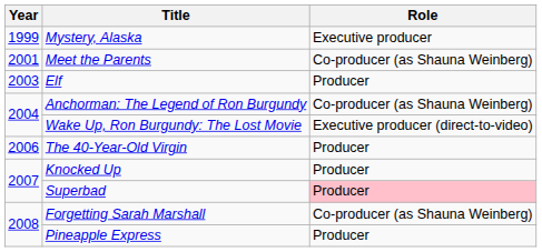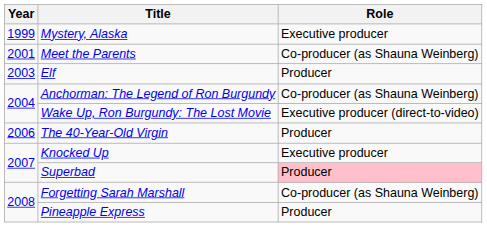Knocked Up | Role: Producer -> Executive producer
